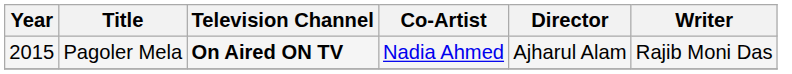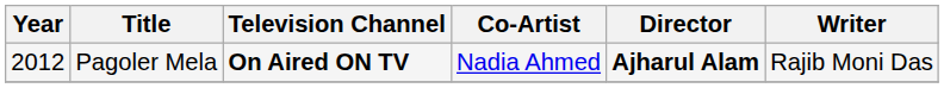Pagoler Mela | Year: 2015 -> 2012
Pagoler Mela | Director: normal -> bold
